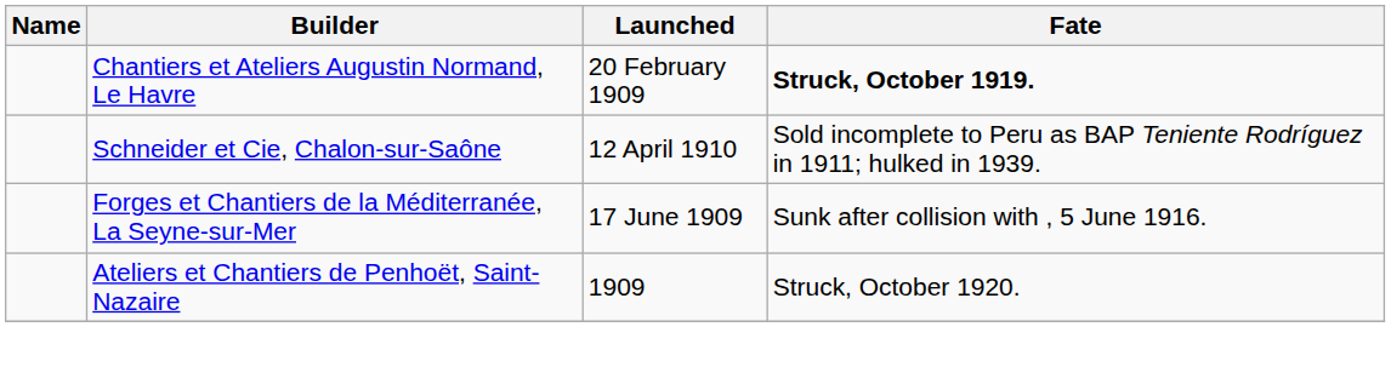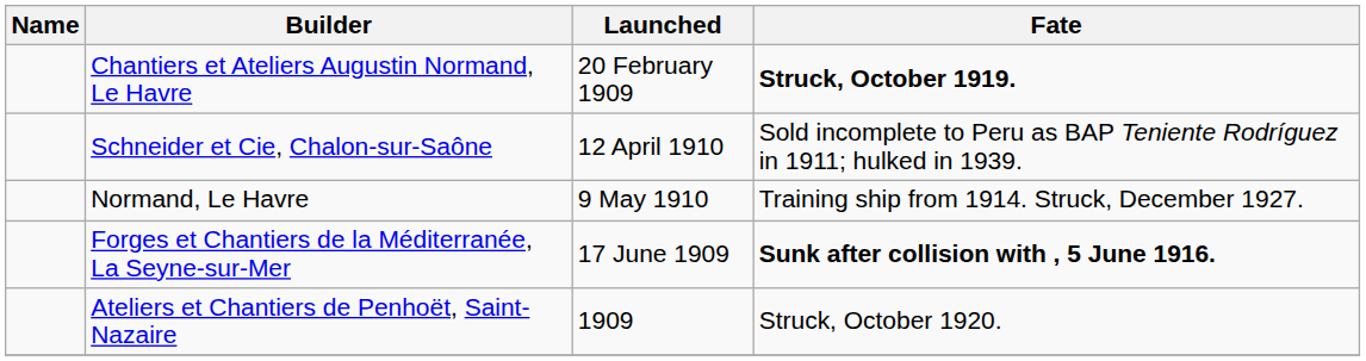+ row: Normand, Le Havre | 9 May 1910 | Training ship from 1914. Struck, December 1927.
Forges et Chantiers de la Méditerranée, La Seyne-sur-Mer | Fate: normal -> bold
